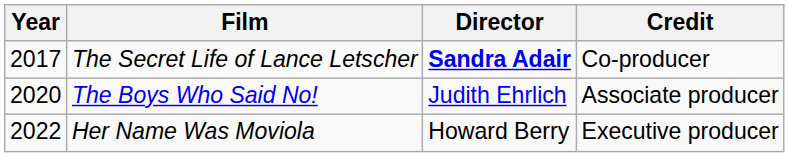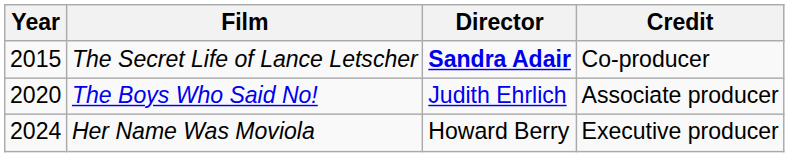The Secret Life of Lance Letscher | Year: 2017 -> 2015
Her Name Was Moviola | Year: 2022 -> 2024
